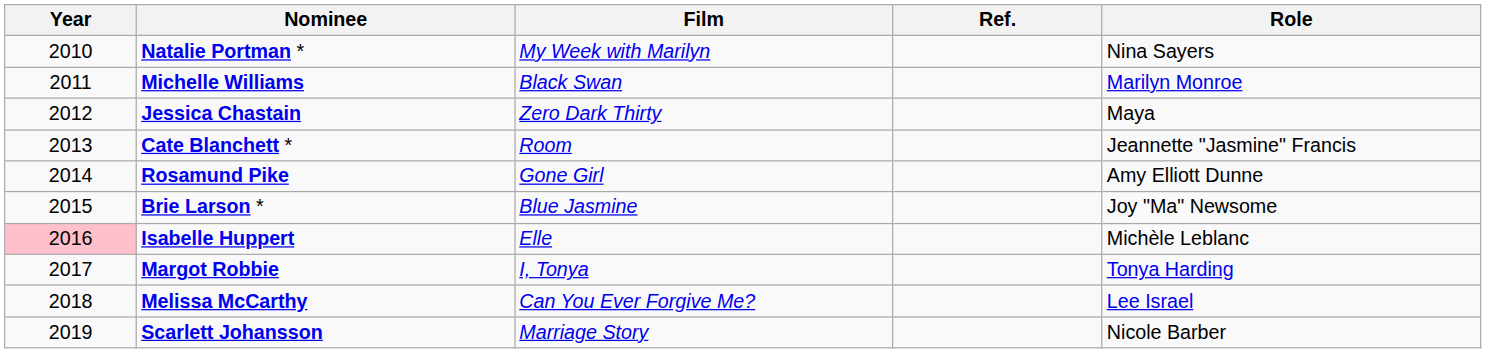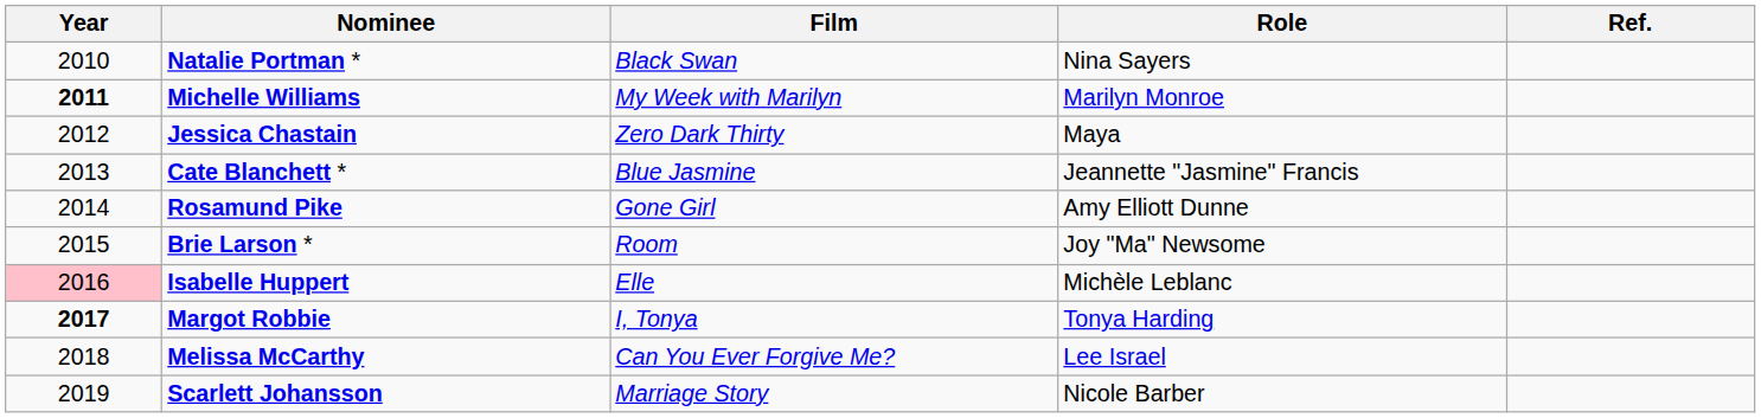columns swapped: Role <-> Ref.
Natalie Portman * | Film: My Week with Marilyn -> Black Swan
Michelle Williams | Year: normal -> bold
Michelle Williams | Film: Black Swan -> My Week with Marilyn
Cate Blanchett * | Film: Room -> Blue Jasmine
Brie Larson * | Film: Blue Jasmine -> Room
Margot Robbie | Year: normal -> bold
